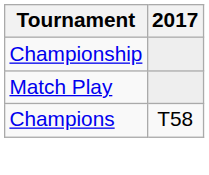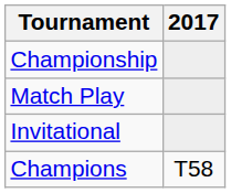+ row: Invitational
